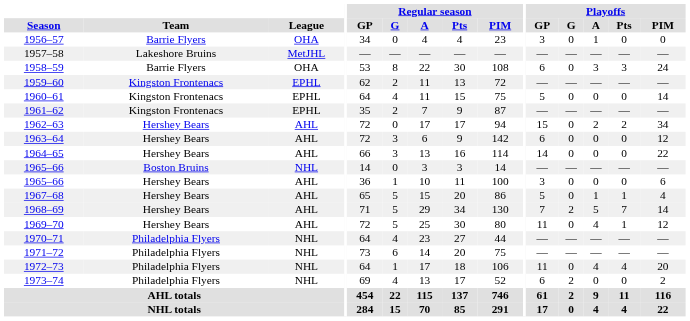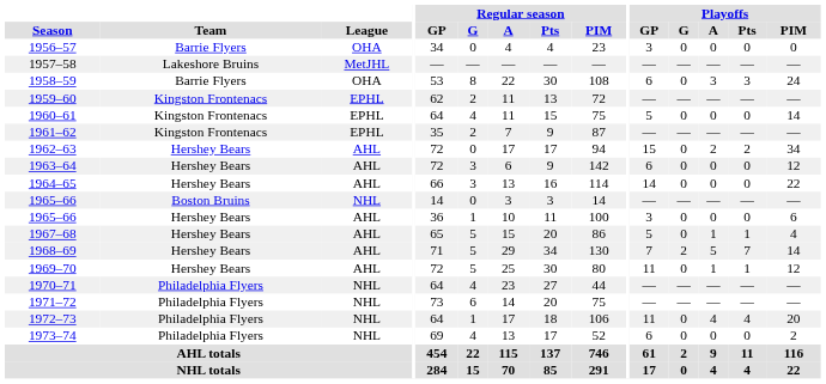1956–57 | Playoffs / A: 1 -> 0
1969–70 | Playoffs / A: 4 -> 1
1973–74 | Playoffs / G: 2 -> 0
